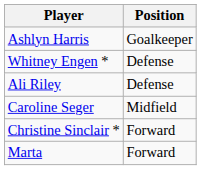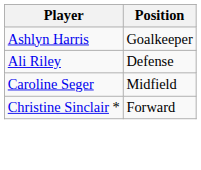- row: Whitney Engen * | Defense
- row: Marta | Forward
